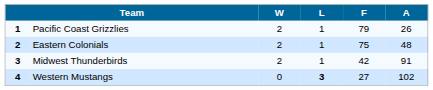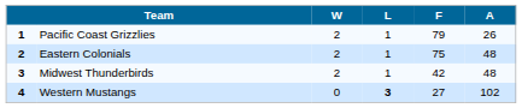Midwest Thunderbirds | A: 91 -> 48
